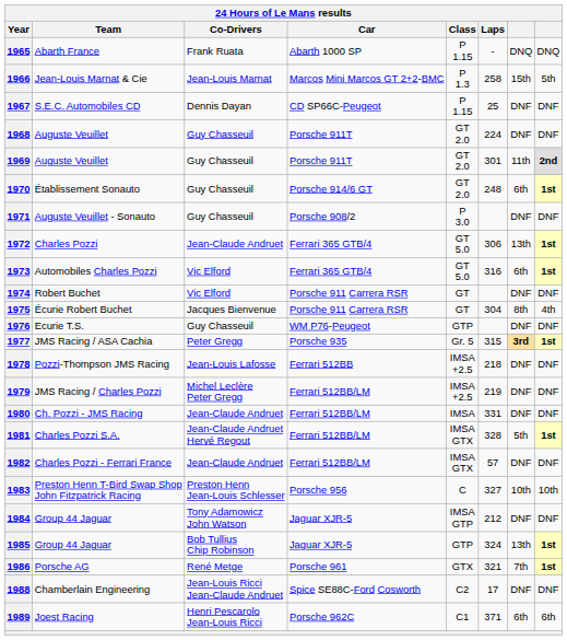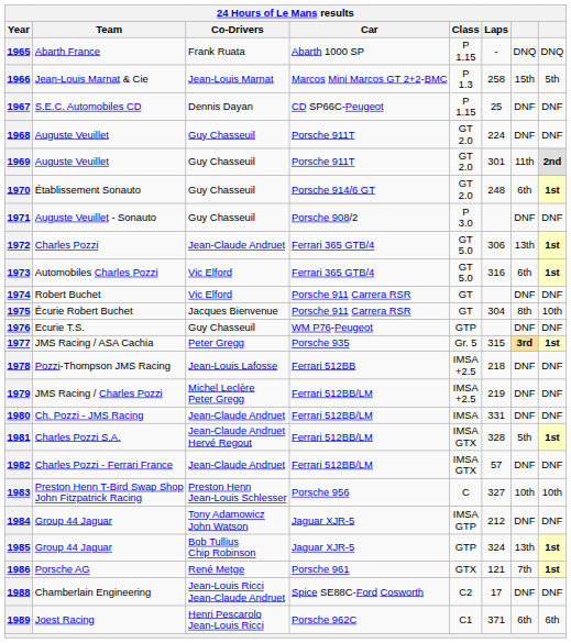1975 | column 8: 4th -> 10th
1986 | Laps: 321 -> 121
